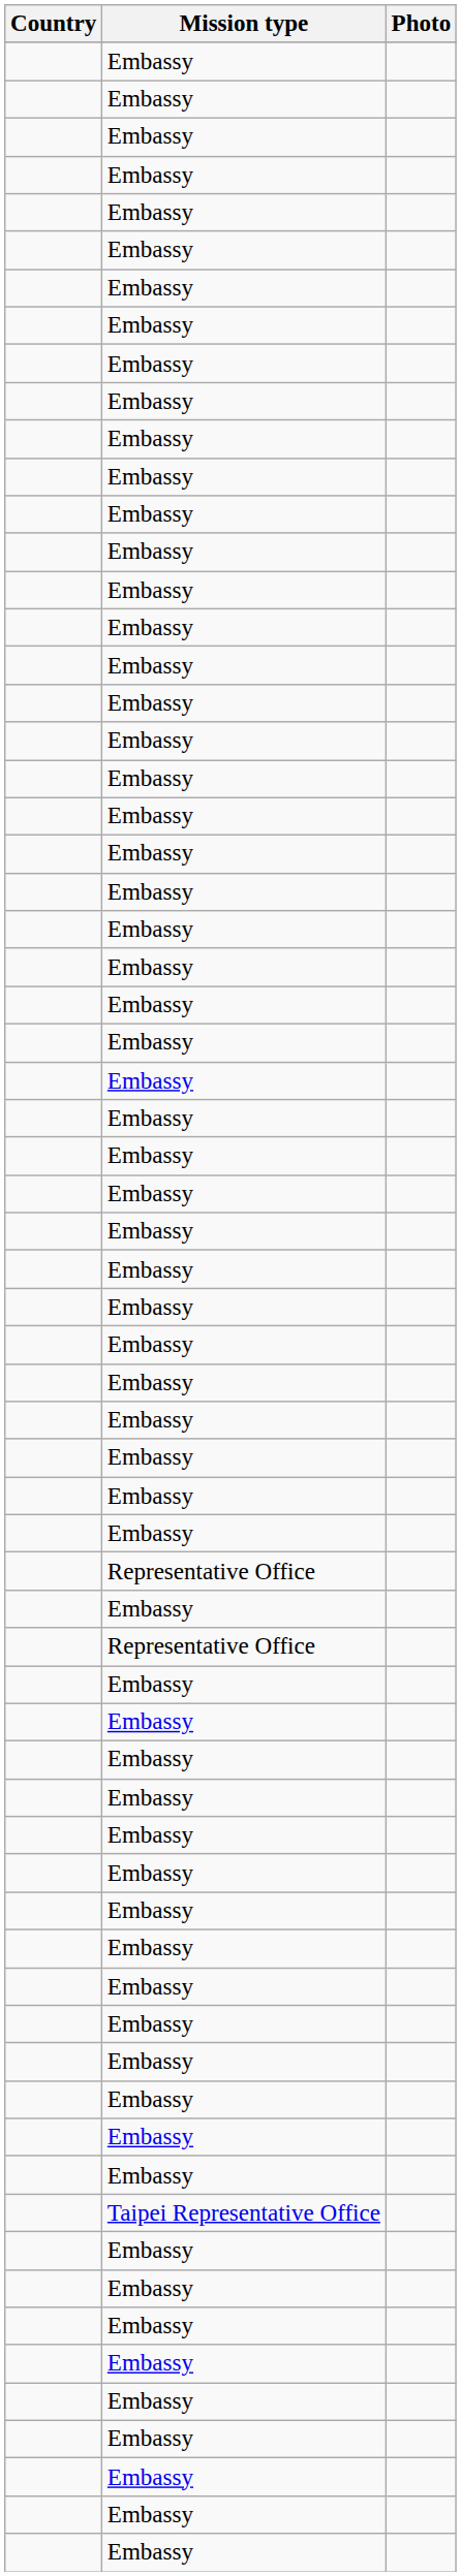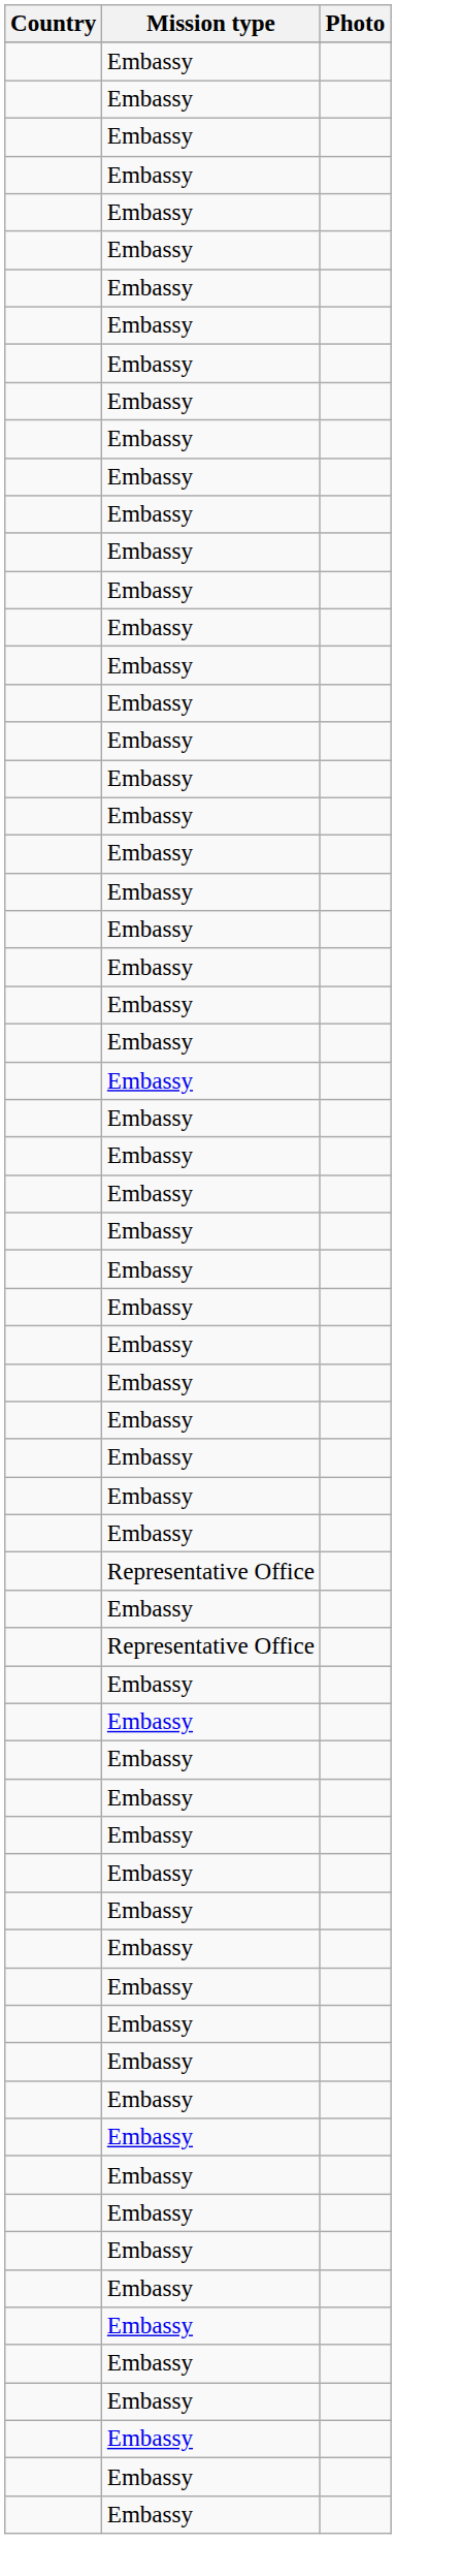- row: Taipei Representative Office
